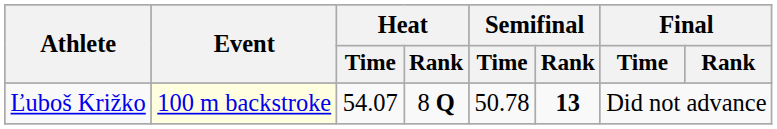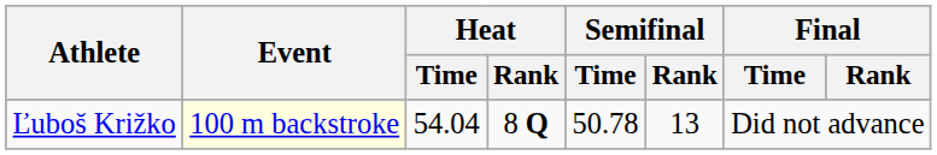Ľuboš Križko | Heat / Time: 54.07 -> 54.04
Ľuboš Križko | Semifinal / Rank: bold -> normal
